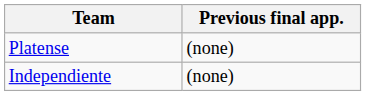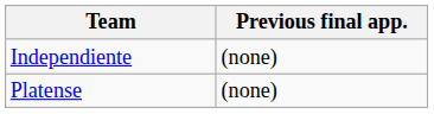rows swapped: Independiente <-> Platense
